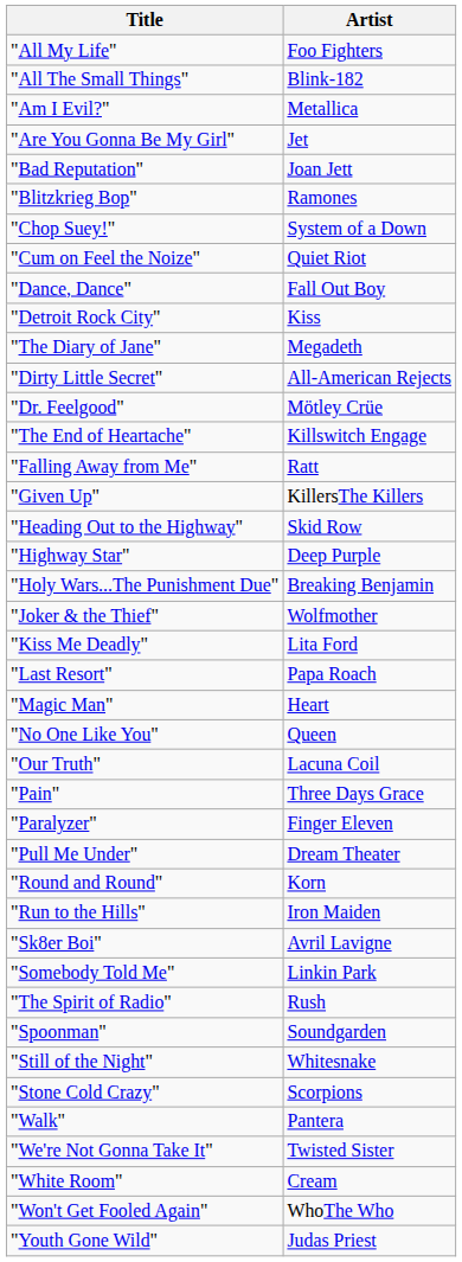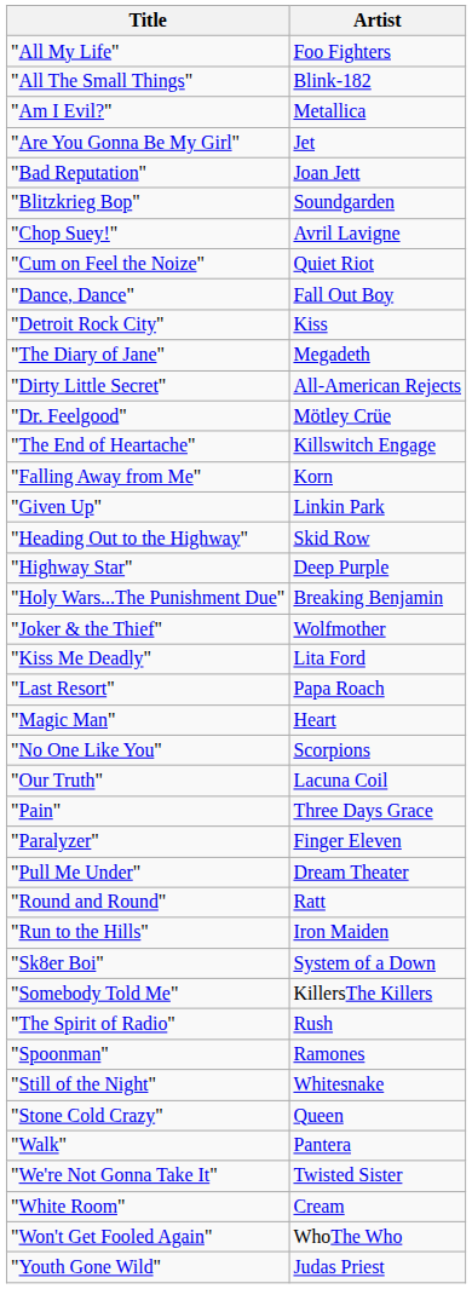"Blitzkrieg Bop" | Artist: Ramones -> Soundgarden
"Chop Suey!" | Artist: System of a Down -> Avril Lavigne
"Falling Away from Me" | Artist: Ratt -> Korn
"Given Up" | Artist: KillersThe Killers -> Linkin Park
"No One Like You" | Artist: Queen -> Scorpions
"Round and Round" | Artist: Korn -> Ratt
"Sk8er Boi" | Artist: Avril Lavigne -> System of a Down
"Somebody Told Me" | Artist: Linkin Park -> KillersThe Killers
"Spoonman" | Artist: Soundgarden -> Ramones
"Stone Cold Crazy" | Artist: Scorpions -> Queen
